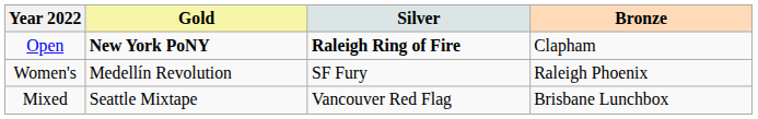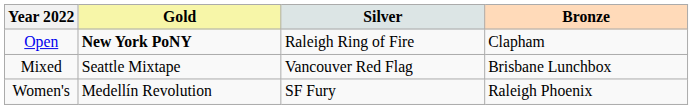Open | Silver: bold -> normal
rows swapped: Women's <-> Mixed
